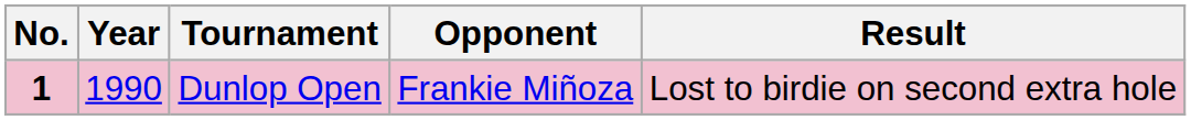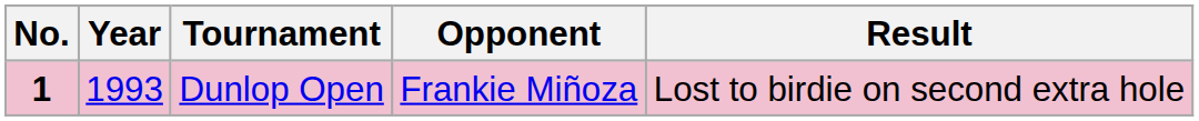Dunlop Open | Year: 1990 -> 1993
